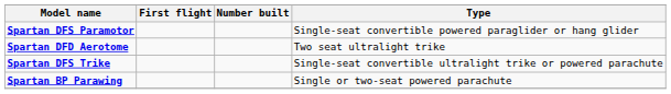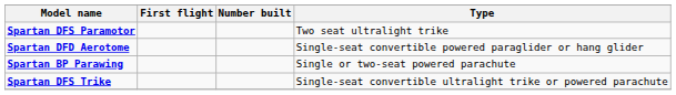Spartan DFS Paramotor | Type: Single-seat convertible powered paraglider or hang glider -> Two seat ultralight trike
Spartan DFD Aerotome | Type: Two seat ultralight trike -> Single-seat convertible powered paraglider or hang glider
rows swapped: Spartan DFS Trike <-> Spartan BP Parawing
